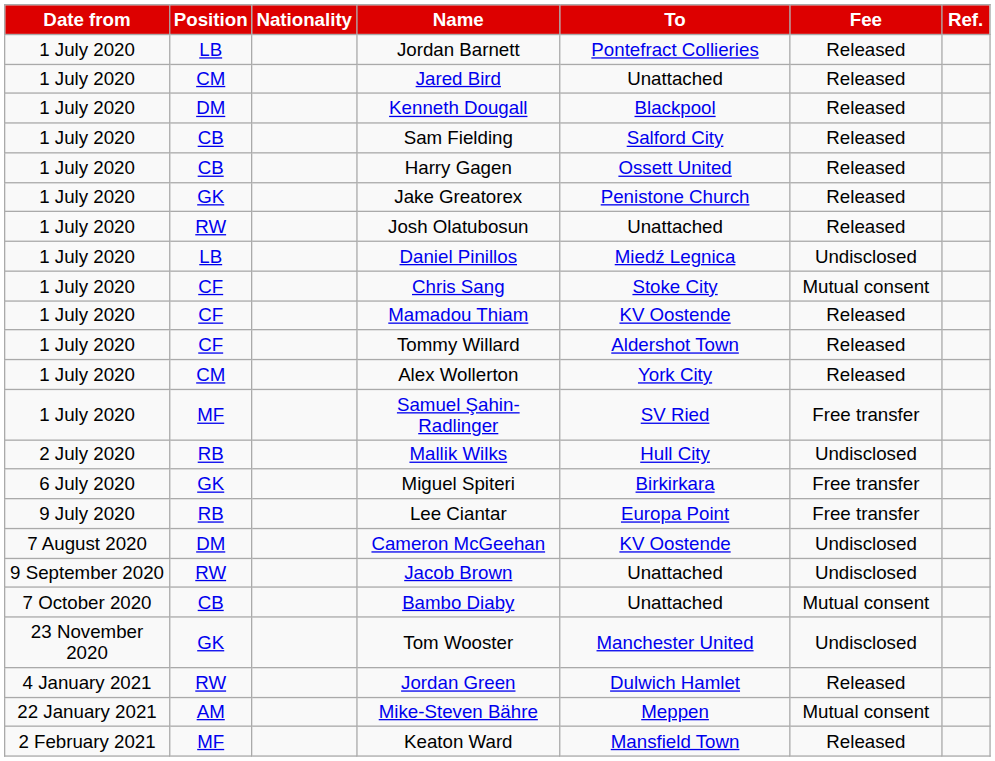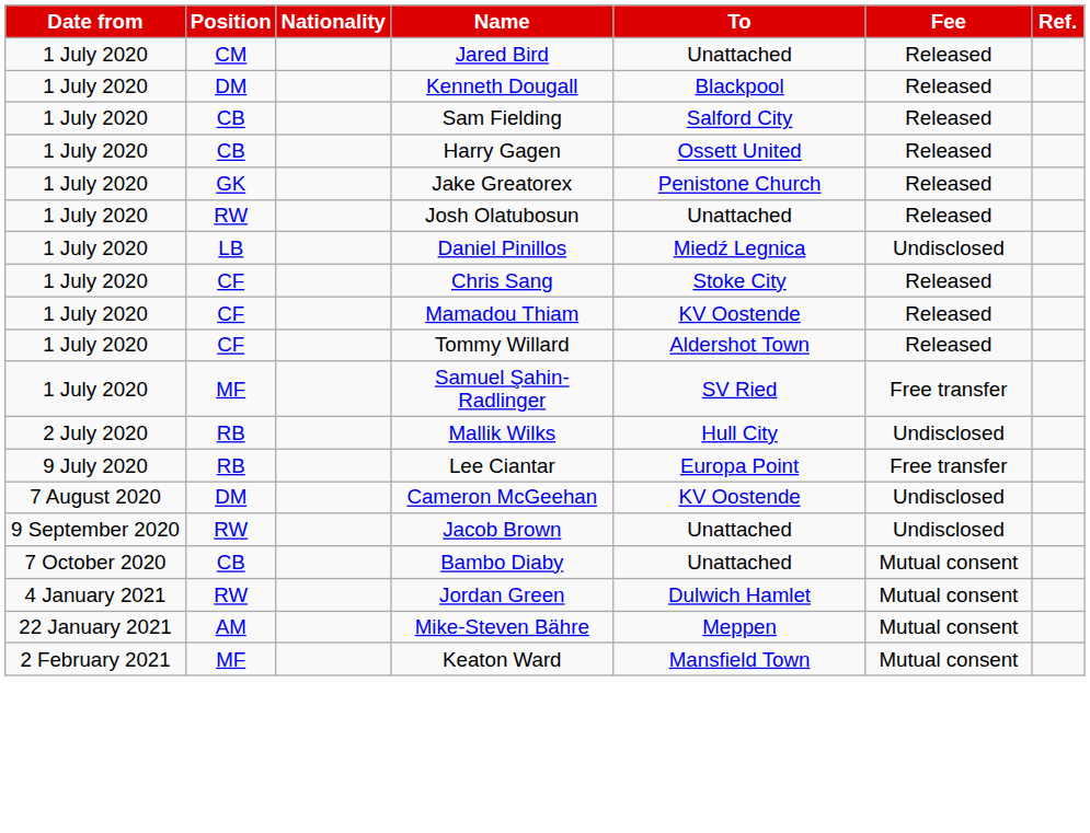- row: 1 July 2020 | LB | Jordan Barnett | Pontefract Collieries | Released
Chris Sang | Fee: Mutual consent -> Released
- row: 1 July 2020 | CM | Alex Wollerton | York City | Released
- row: 6 July 2020 | GK | Miguel Spiteri | Birkirkara | Free transfer
- row: 23 November 2020 | GK | Tom Wooster | Manchester United | Undisclosed
Jordan Green | Fee: Released -> Mutual consent
Keaton Ward | Fee: Released -> Mutual consent
